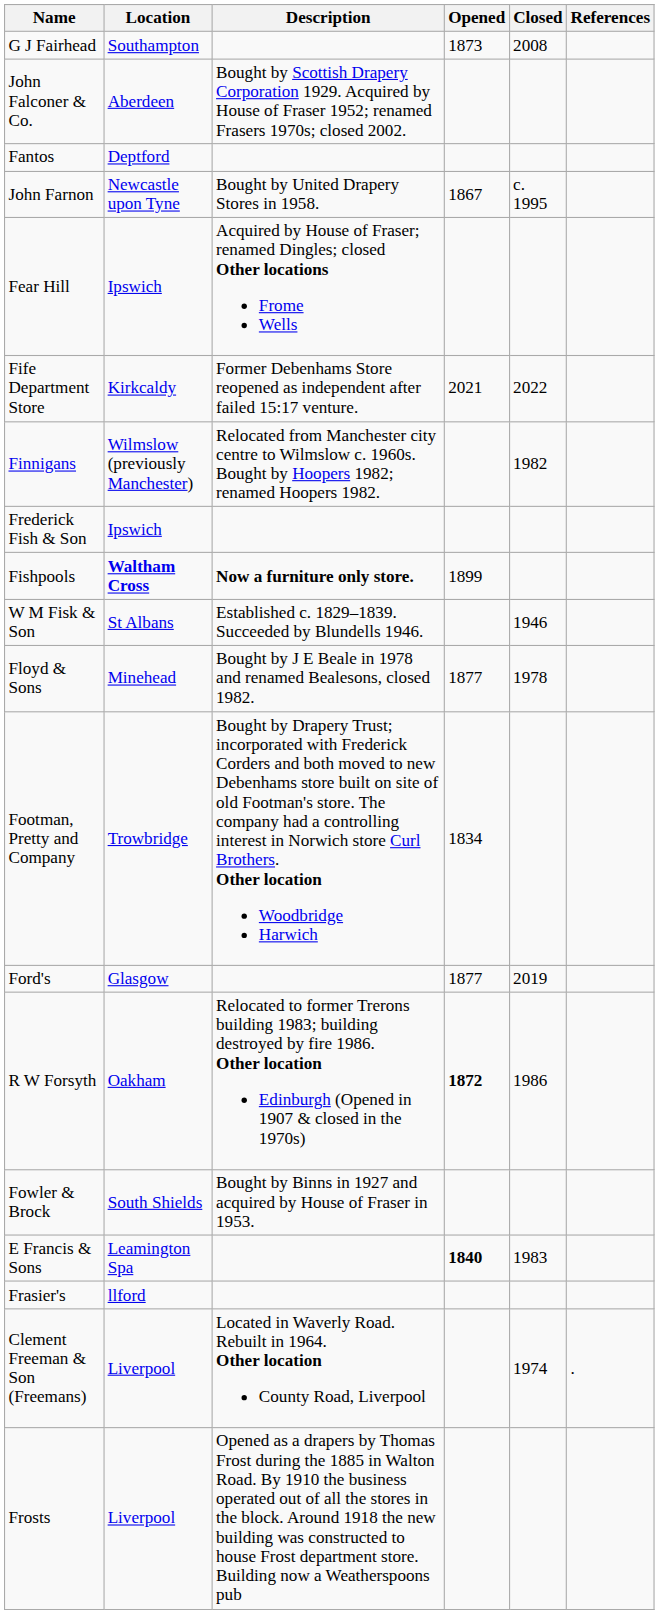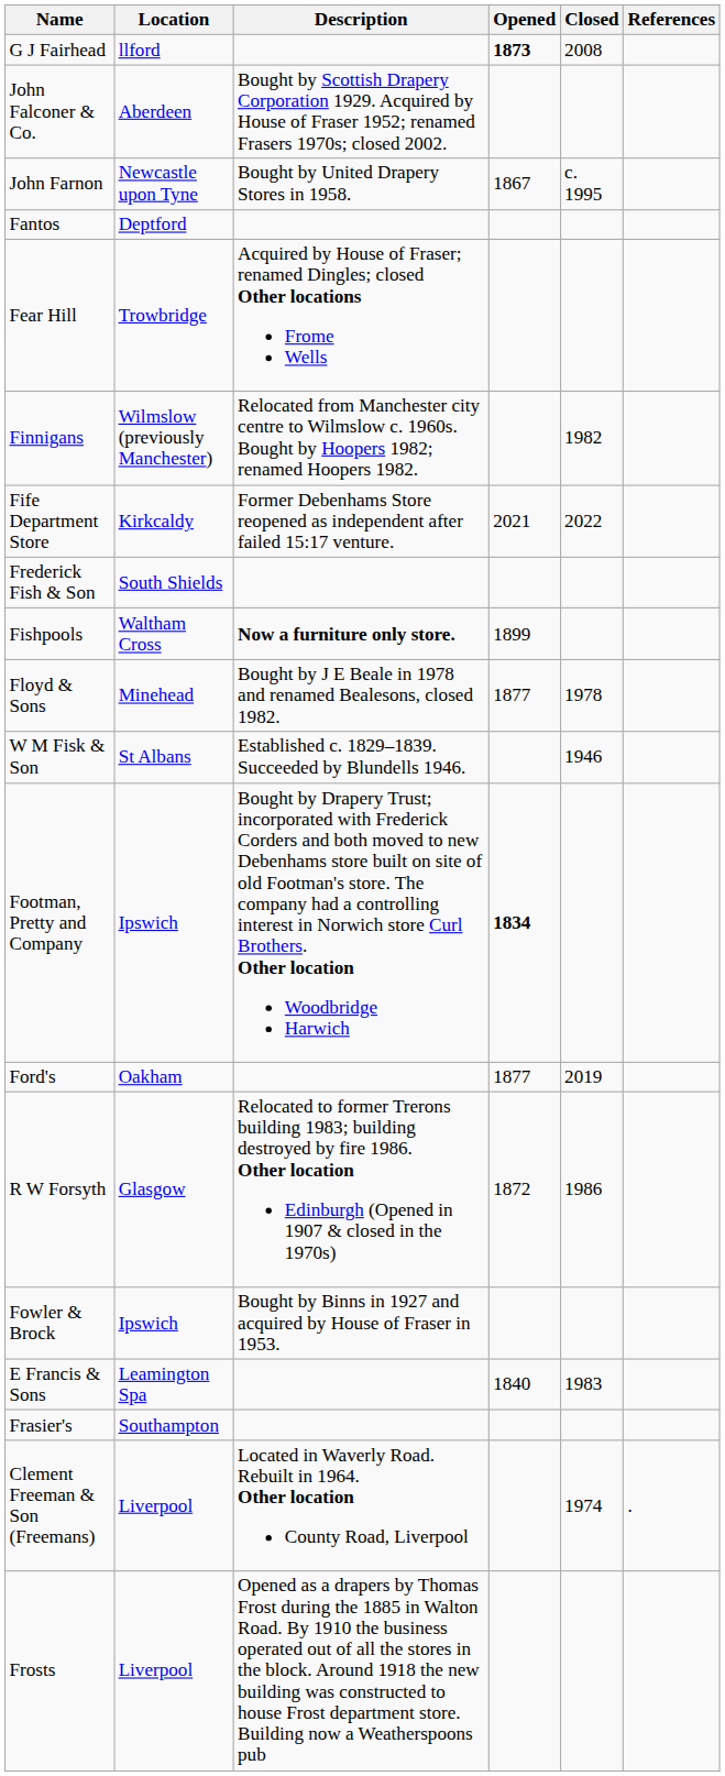G J Fairhead | Location: Southampton -> llford
G J Fairhead | Opened: normal -> bold
rows swapped: Fantos <-> John Farnon
Fear Hill | Location: Ipswich -> Trowbridge
rows swapped: Finnigans <-> Fife Department Store
Frederick Fish & Son | Location: Ipswich -> South Shields
Fishpools | Location: bold -> normal
rows swapped: W M Fisk & Son <-> Floyd & Sons
Footman, Pretty and Company | Location: Trowbridge -> Ipswich
Footman, Pretty and Company | Opened: normal -> bold
Ford's | Location: Glasgow -> Oakham
R W Forsyth | Location: Oakham -> Glasgow
R W Forsyth | Opened: bold -> normal
Fowler & Brock | Location: South Shields -> Ipswich
E Francis & Sons | Opened: bold -> normal
Frasier's | Location: llford -> Southampton
